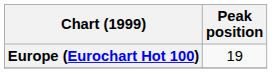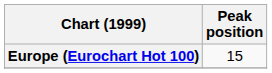Europe (Eurochart Hot 100) | Peak position: 19 -> 15
